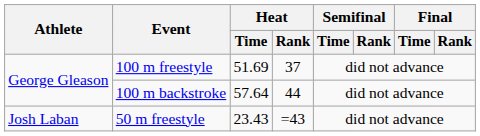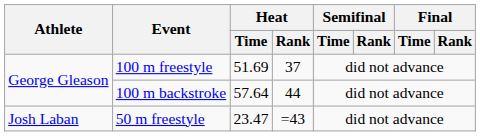50 m freestyle | Heat / Time: 23.43 -> 23.47
